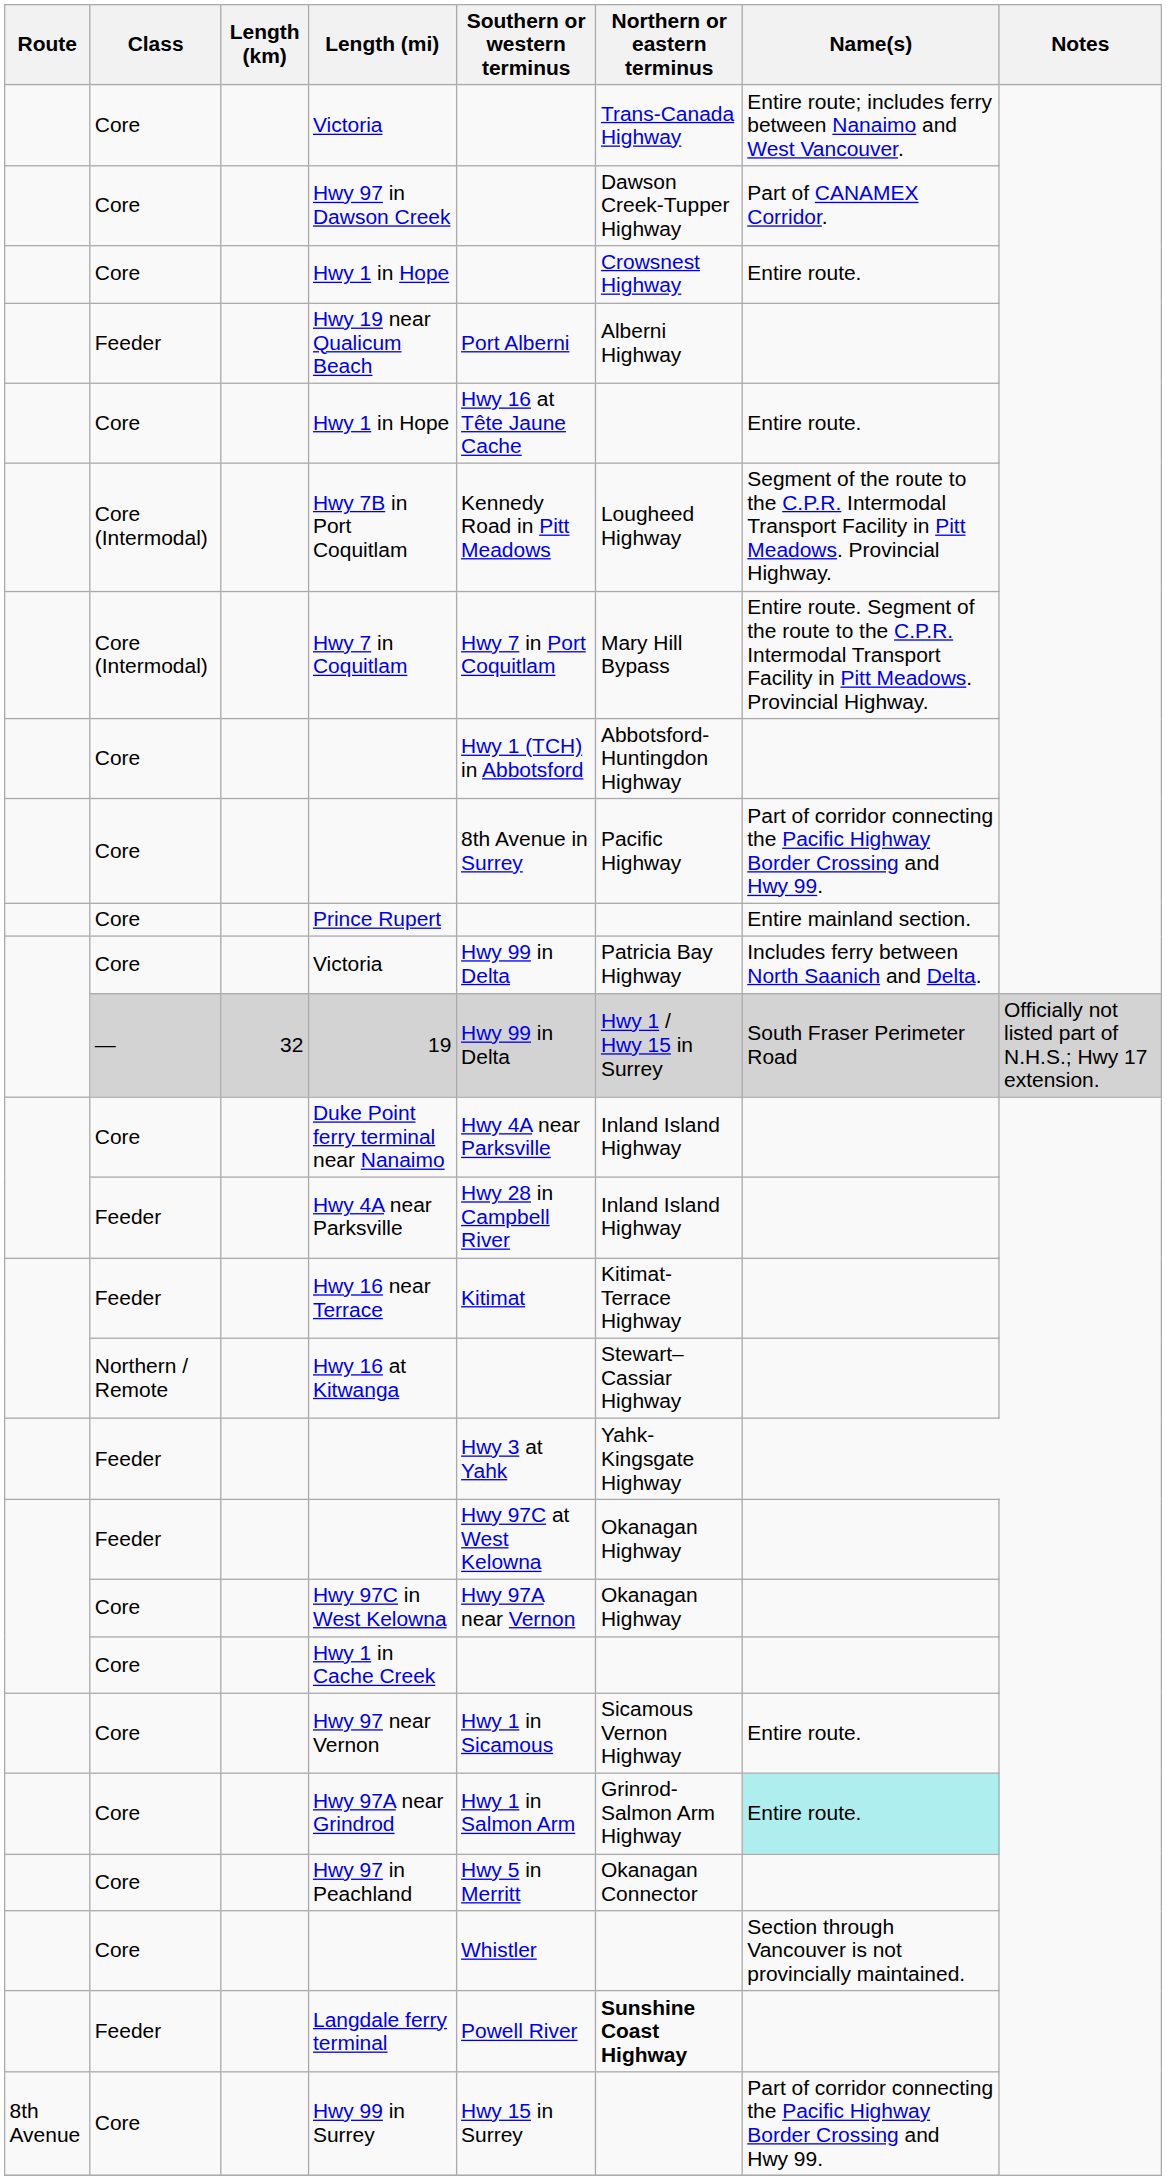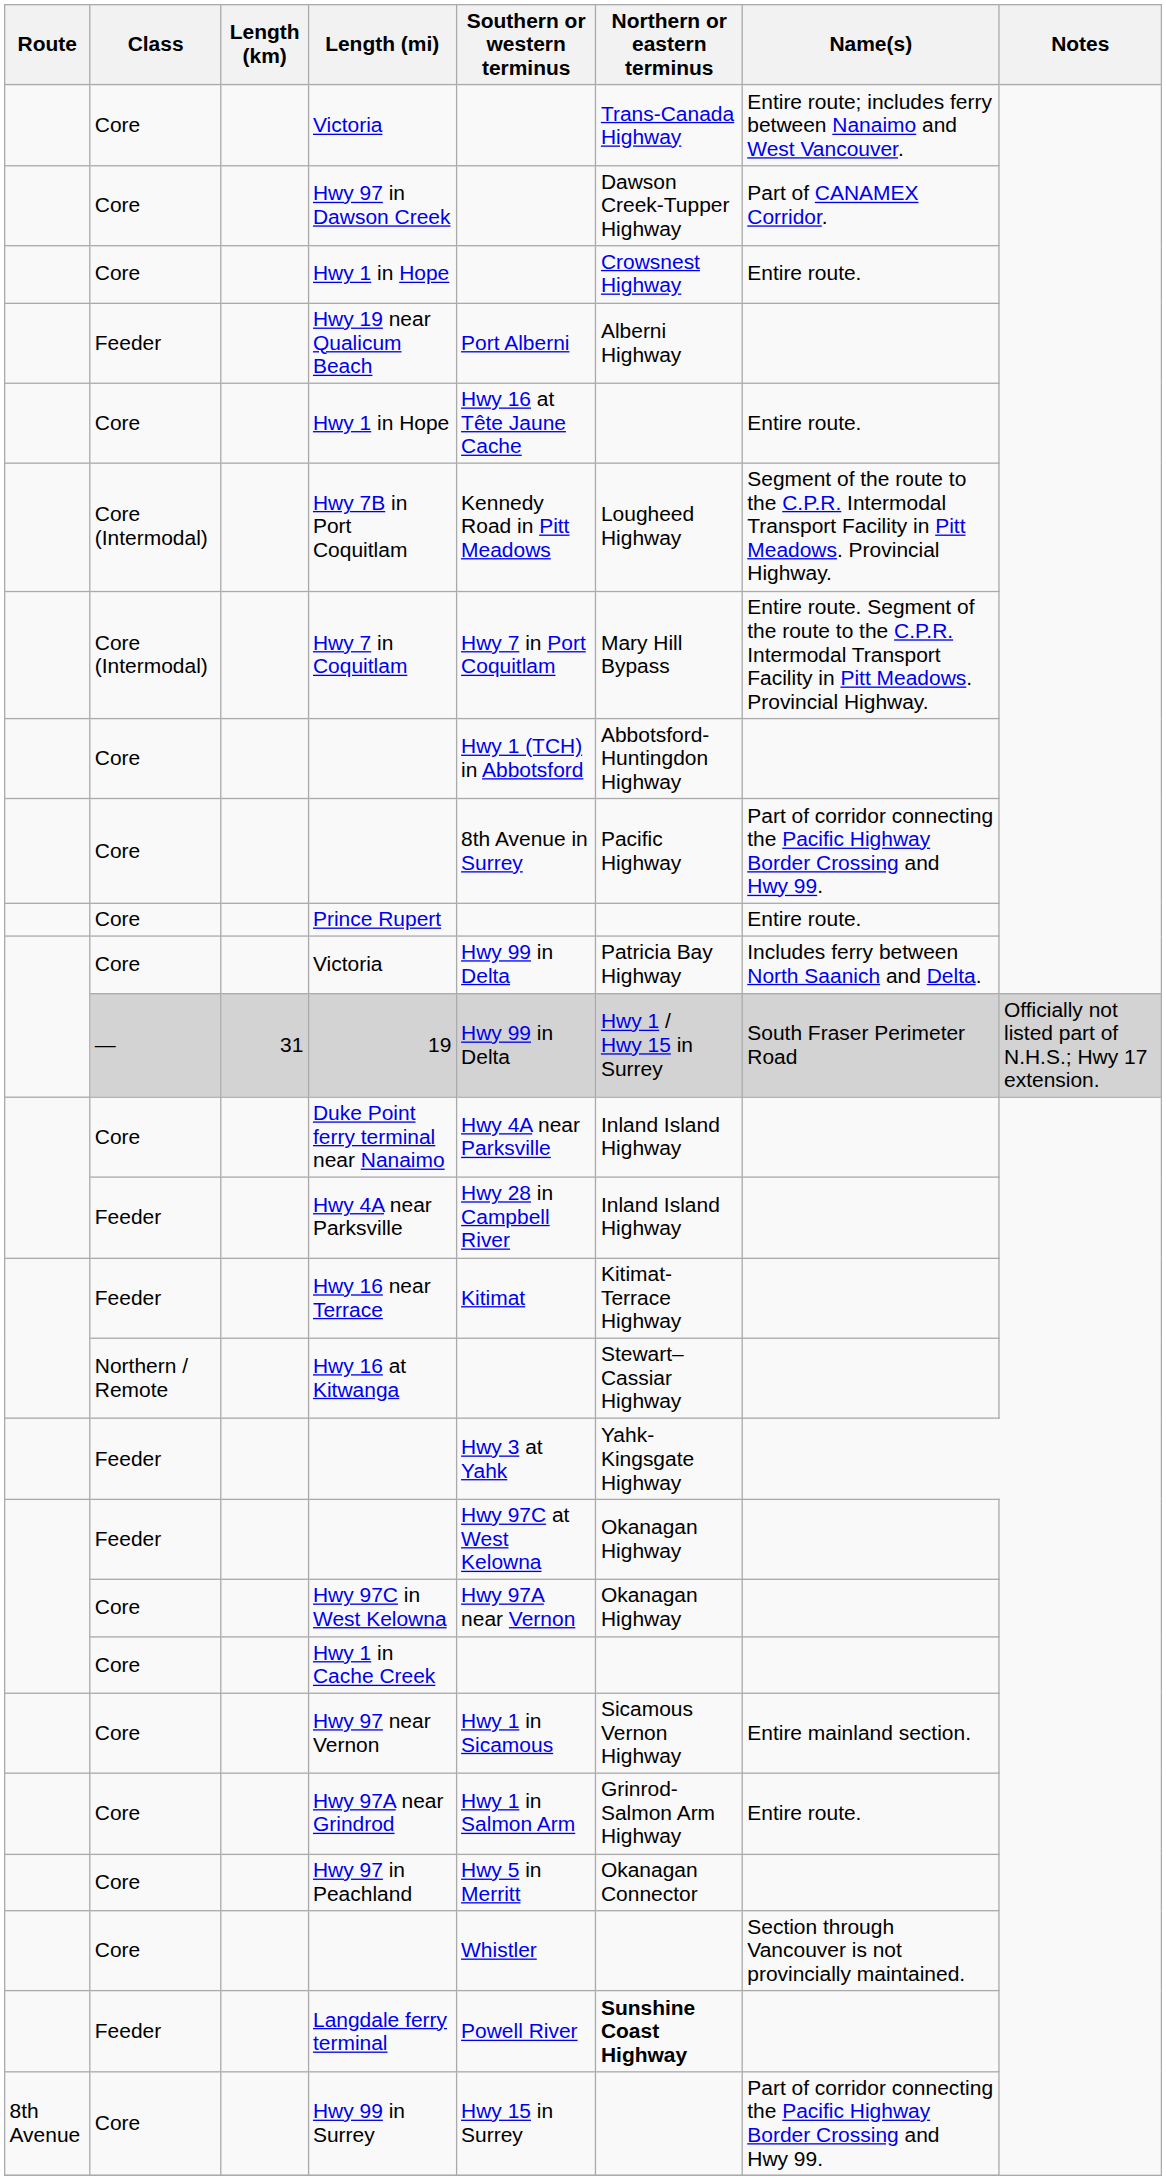Prince Rupert | Name(s): Entire mainland section. -> Entire route.
19 | Length (km): 32 -> 31
Hwy 97 near Vernon | Name(s): Entire route. -> Entire mainland section.
Hwy 97A near Grindrod | Name(s): paleturquoise background -> no background
